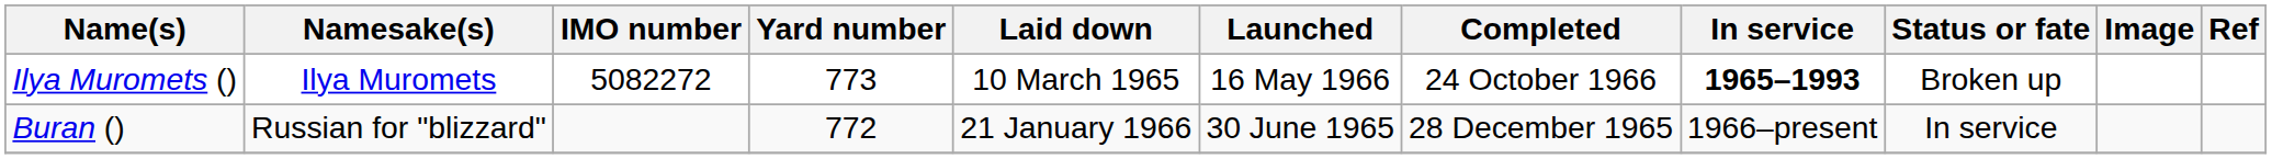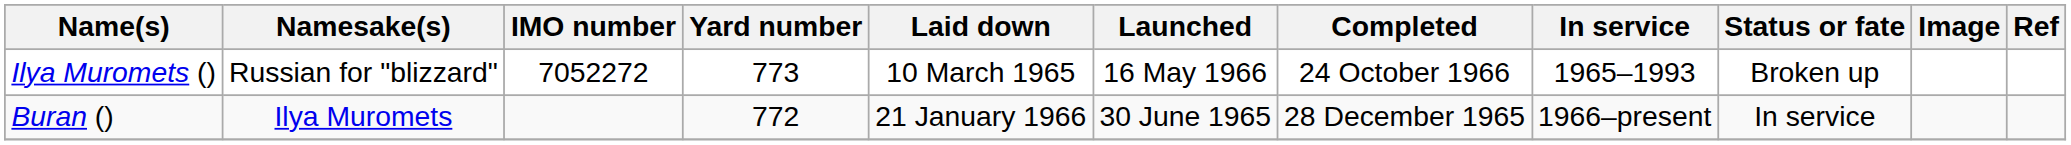Ilya Muromets () | Namesake(s): Ilya Muromets -> Russian for "blizzard"
Ilya Muromets () | IMO number: 5082272 -> 7052272
Ilya Muromets () | In service: bold -> normal
Buran () | Namesake(s): Russian for "blizzard" -> Ilya Muromets
